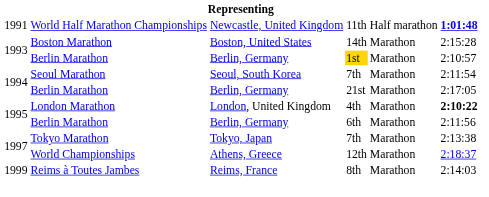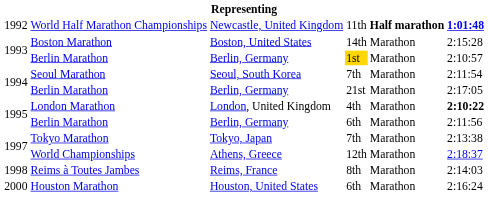World Half Marathon Championships | column 1: 1991 -> 1992
World Half Marathon Championships | column 5: normal -> bold
Reims à Toutes Jambes | column 1: 1999 -> 1998
+ row: 2000 | Houston Marathon | Houston, United States | 6th | Marathon | 2:16:24
